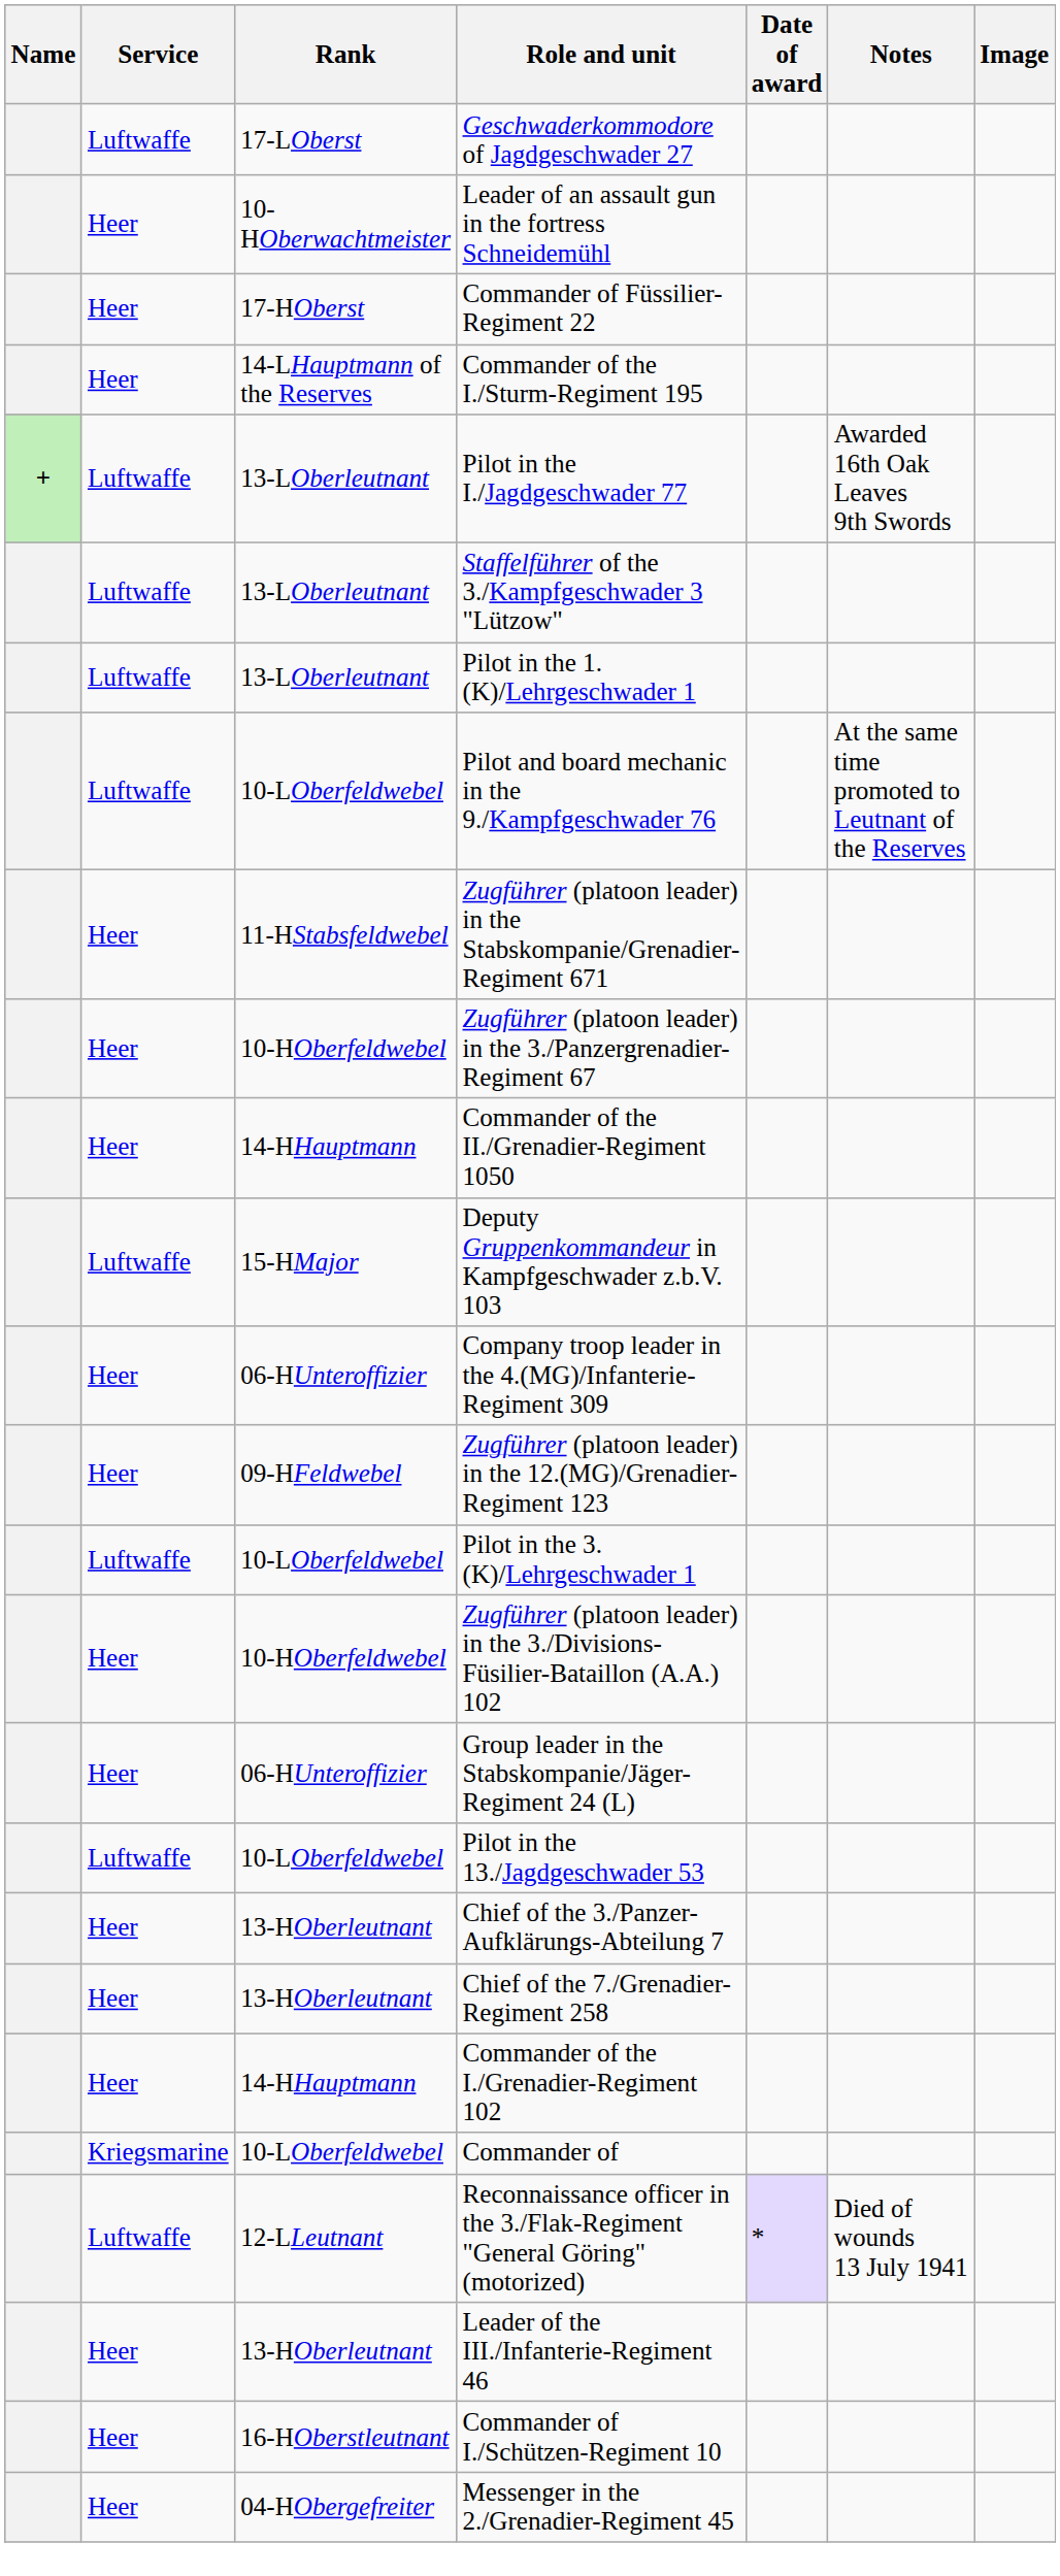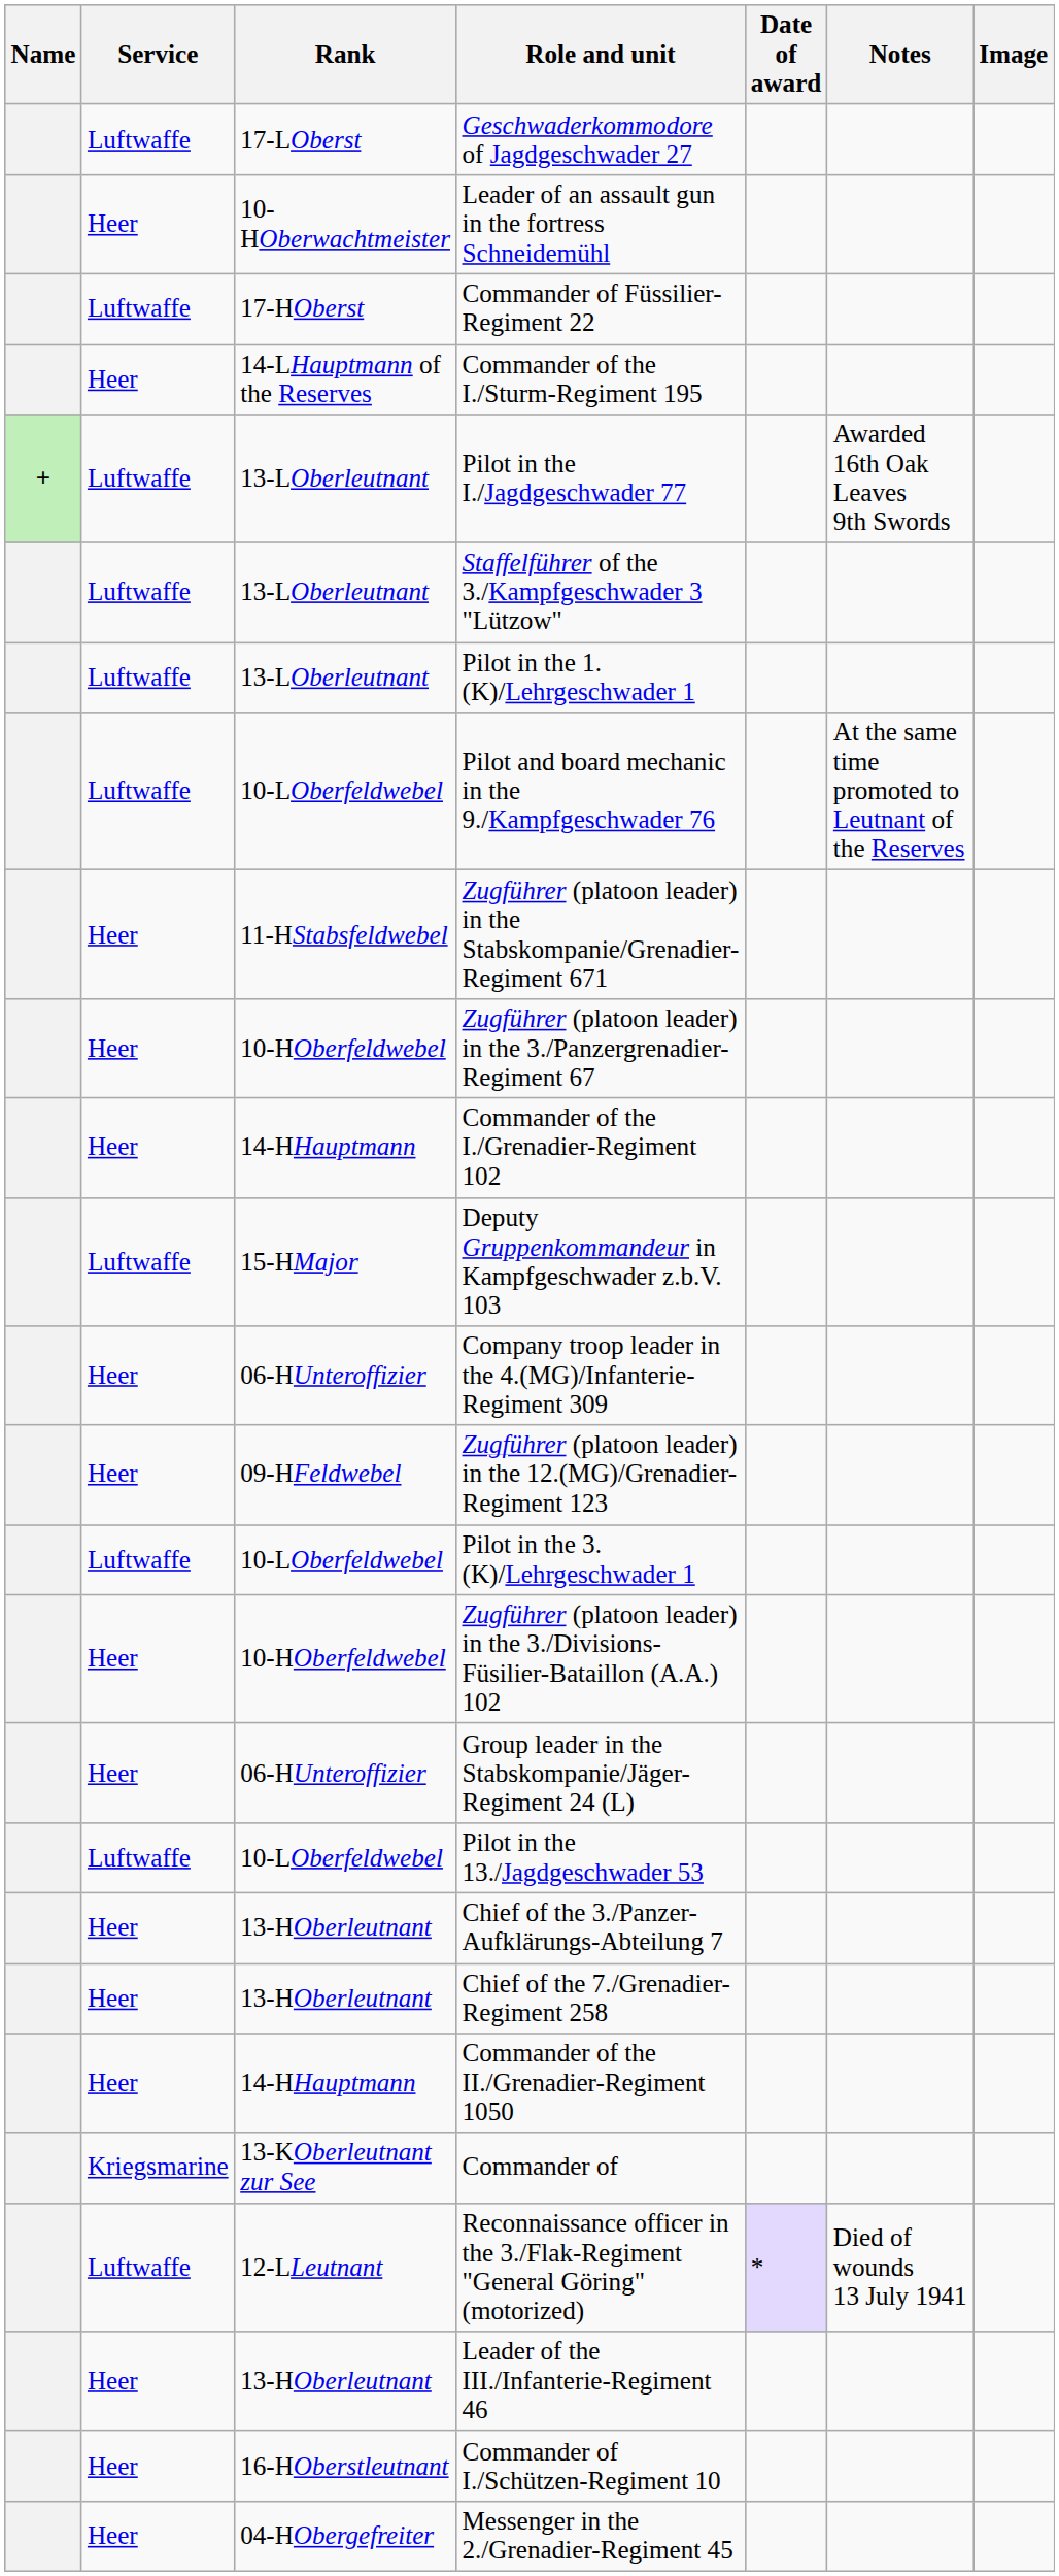Commander of Füssilier-Regiment 22 | Service: Heer -> Luftwaffe
rows swapped: Commander of the II./Grenadier-Regiment 1050 <-> Commander of the I./Grenadier-Regiment 102
Commander of | Rank: 10-LOberfeldwebel -> 13-KOberleutnant zur See
